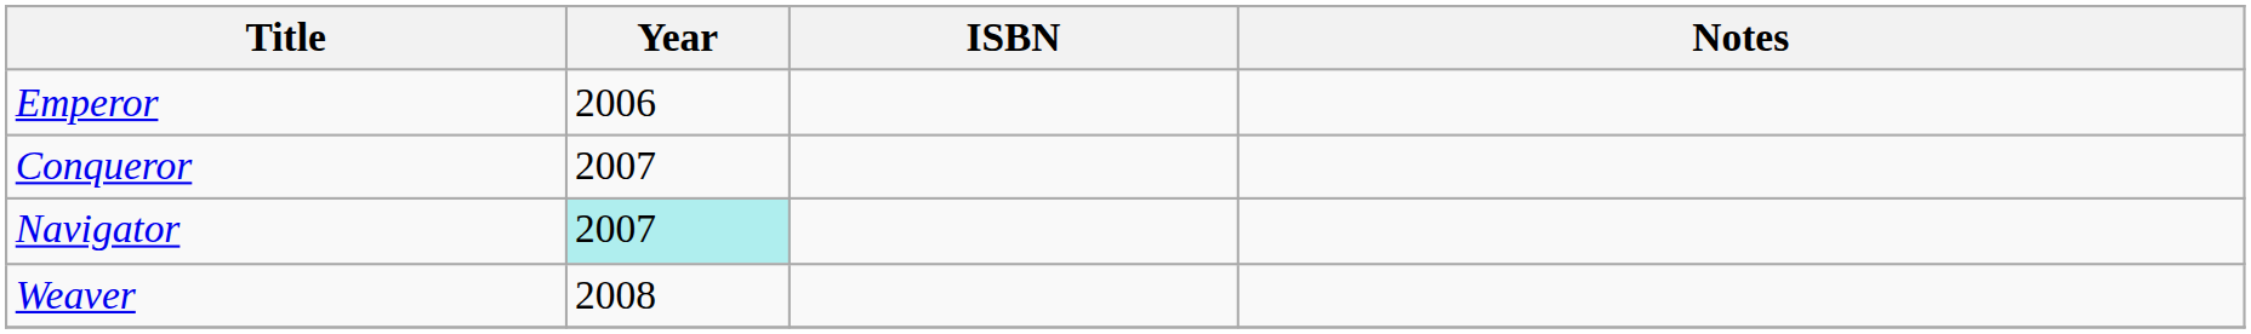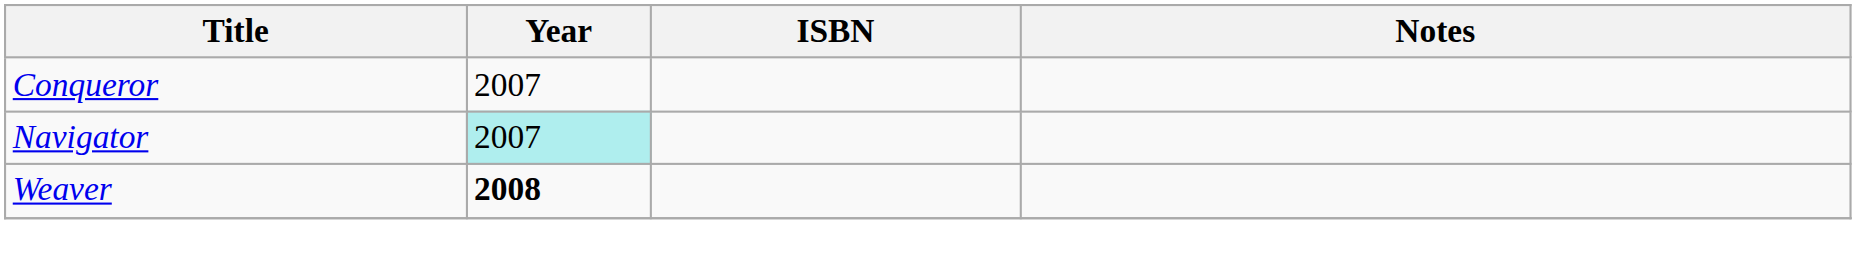- row: Emperor | 2006
Weaver | Year: normal -> bold
